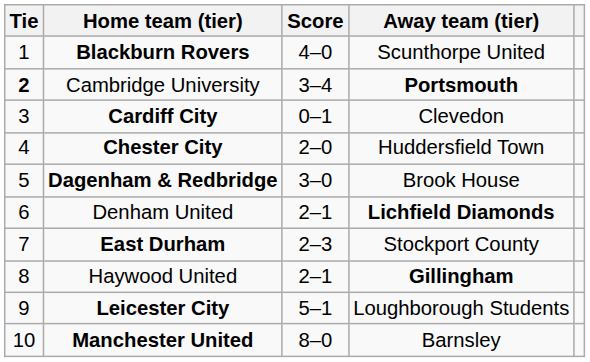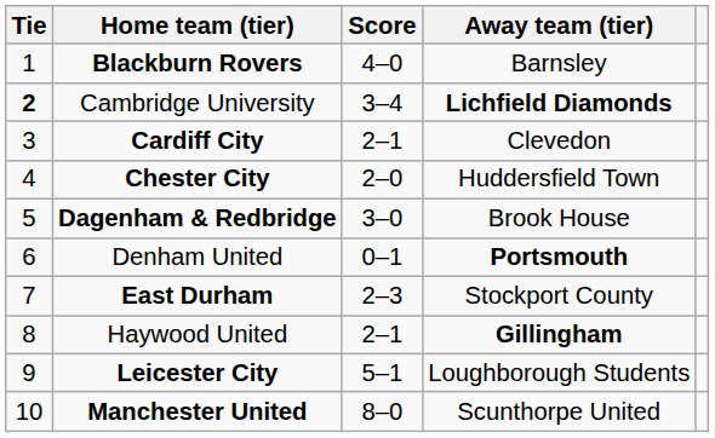Blackburn Rovers | Away team (tier): Scunthorpe United -> Barnsley
Cambridge University | Away team (tier): Portsmouth -> Lichfield Diamonds
Cardiff City | Score: 0–1 -> 2–1
Denham United | Score: 2–1 -> 0–1
Denham United | Away team (tier): Lichfield Diamonds -> Portsmouth
Manchester United | Away team (tier): Barnsley -> Scunthorpe United
